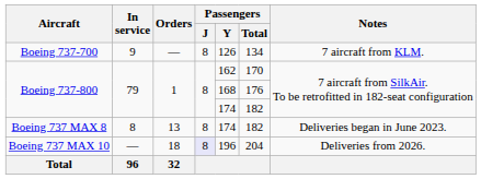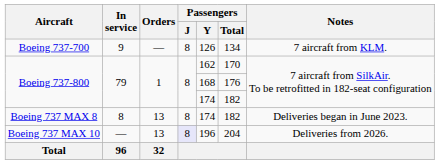Boeing 737 MAX 10 | Orders: 18 -> 13
